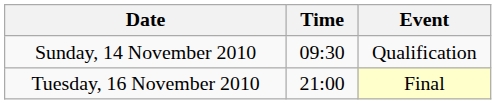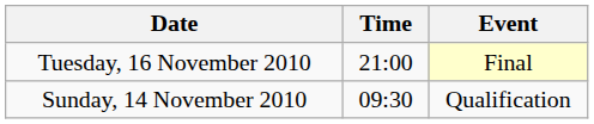rows swapped: Sunday, 14 November 2010 <-> Tuesday, 16 November 2010
